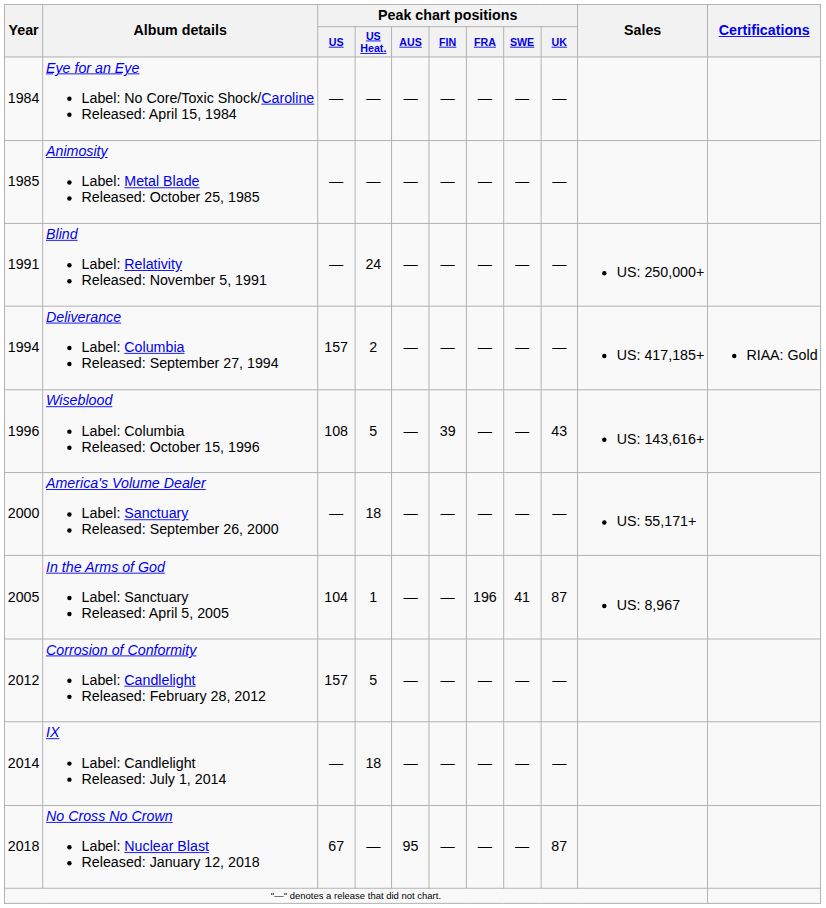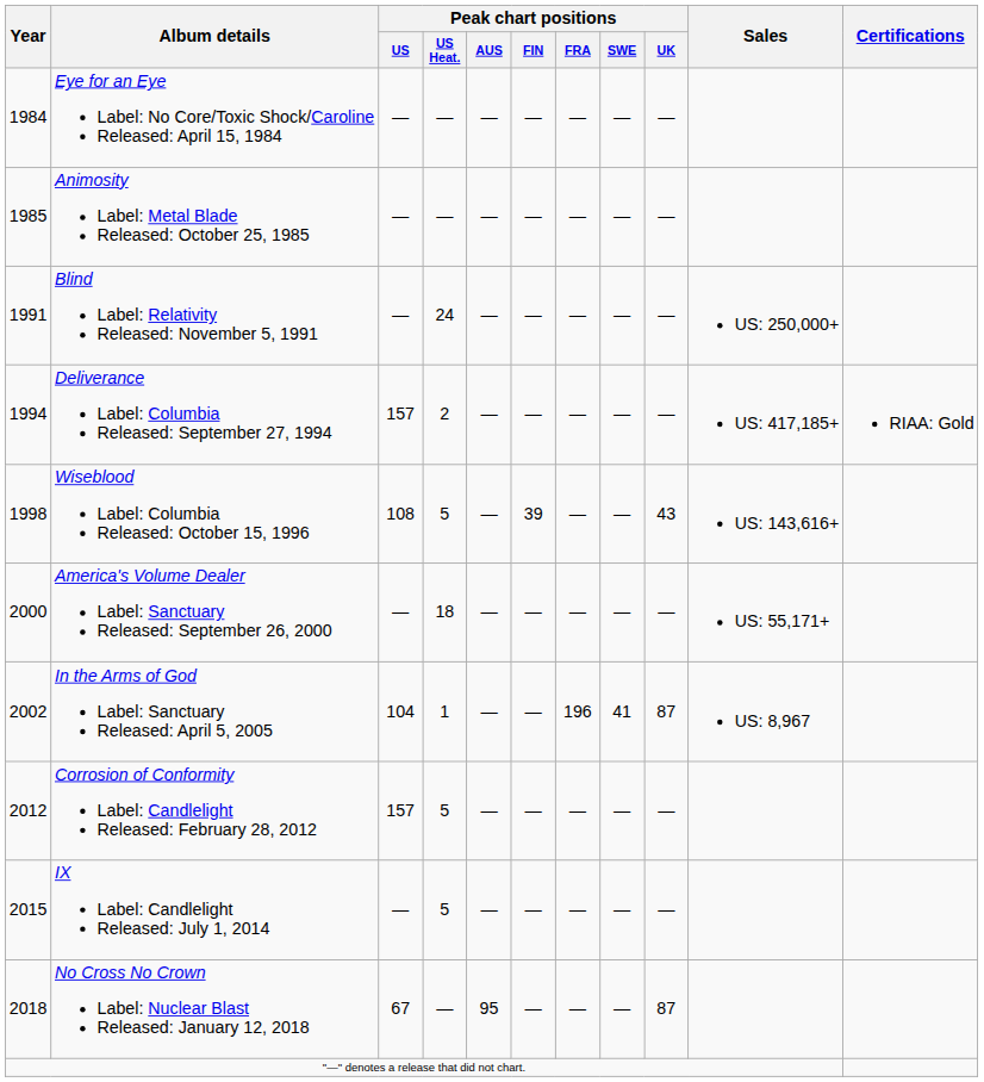Wiseblood Label: Columbia Released: October 15, 1996 | Year: 1996 -> 1998
In the Arms of God Label: Sanctuary Released: April 5, 2005 | Year: 2005 -> 2002
IX Label: Candlelight Released: July 1, 2014 | Year: 2014 -> 2015
IX Label: Candlelight Released: July 1, 2014 | Peak chart positions / US Heat.: 18 -> 5
